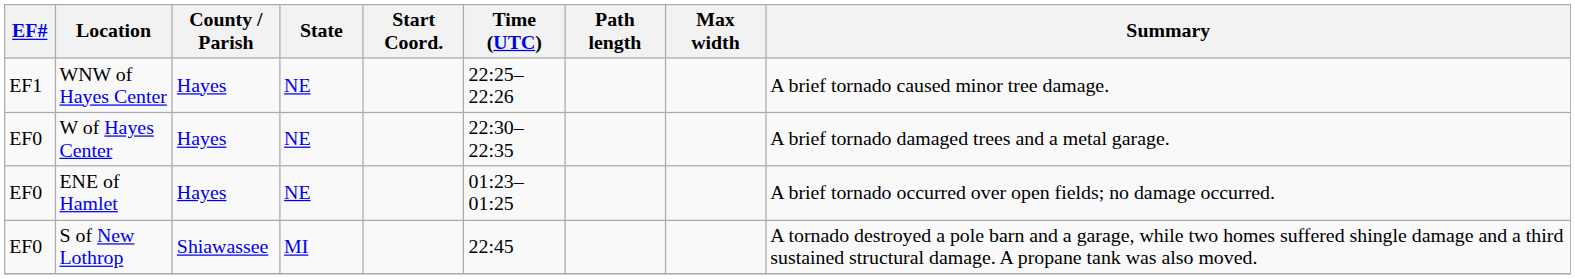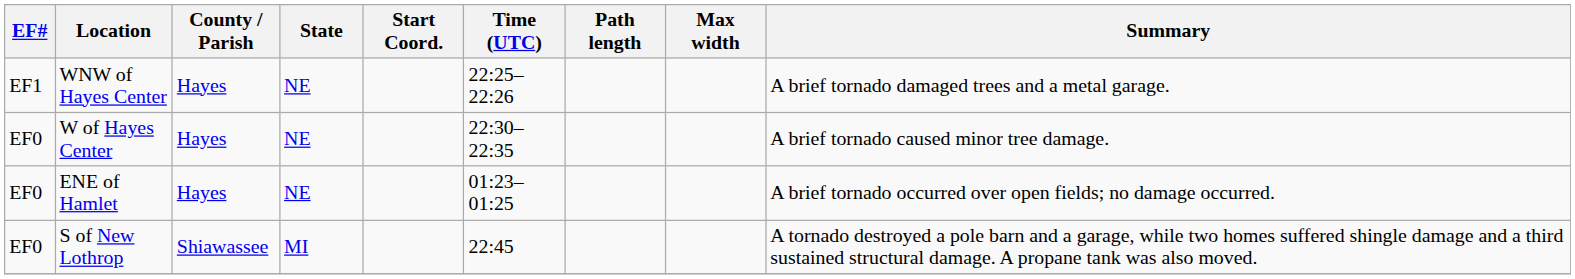WNW of Hayes Center | Summary: A brief tornado caused minor tree damage. -> A brief tornado damaged trees and a metal garage.
W of Hayes Center | Summary: A brief tornado damaged trees and a metal garage. -> A brief tornado caused minor tree damage.
